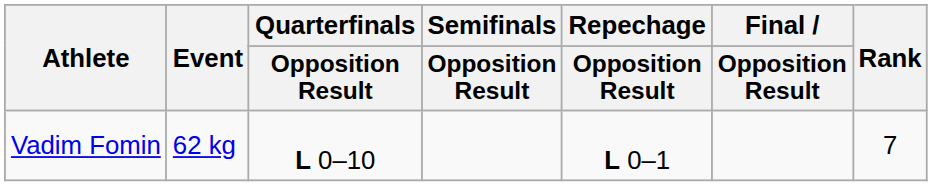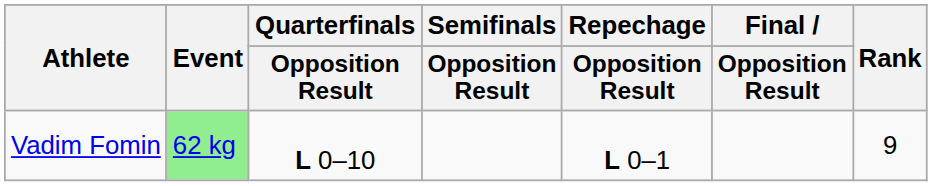Vadim Fomin | Event: no background -> lightgreen background
Vadim Fomin | Rank: 7 -> 9
